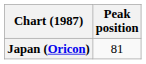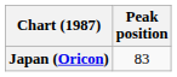Japan (Oricon) | Peak position: 81 -> 83
